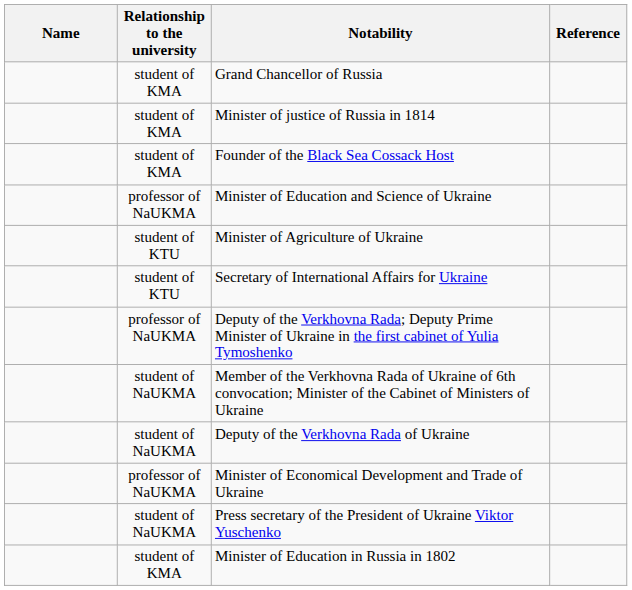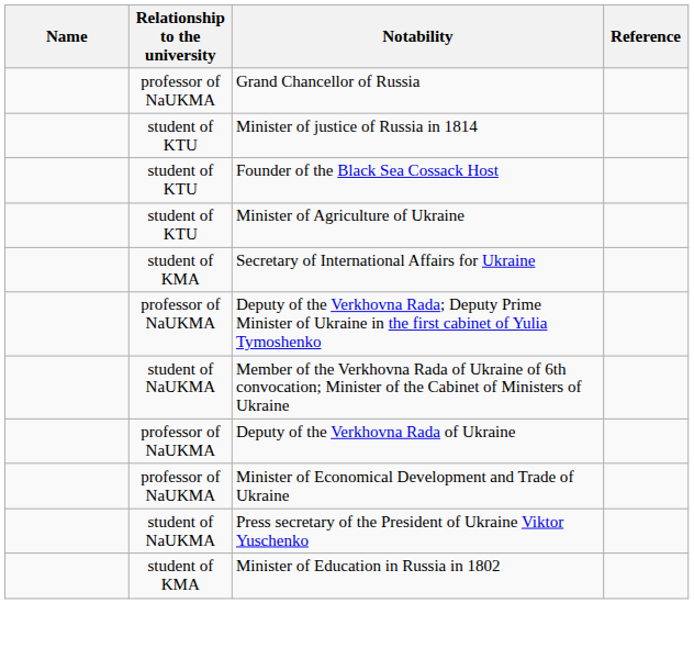Grand Chancellor of Russia | Relationship to the university: student of KMA -> professor of NaUKMA
Minister of justice of Russia in 1814 | Relationship to the university: student of KMA -> student of KTU
Founder of the Black Sea Cossack Host | Relationship to the university: student of KMA -> student of KTU
- row: professor of NaUKMA | Minister of Education and Science of Ukraine
Secretary of International Affairs for Ukraine | Relationship to the university: student of KTU -> student of KMA
Deputy of the Verkhovna Rada of Ukraine | Relationship to the university: student of NaUKMA -> professor of NaUKMA
